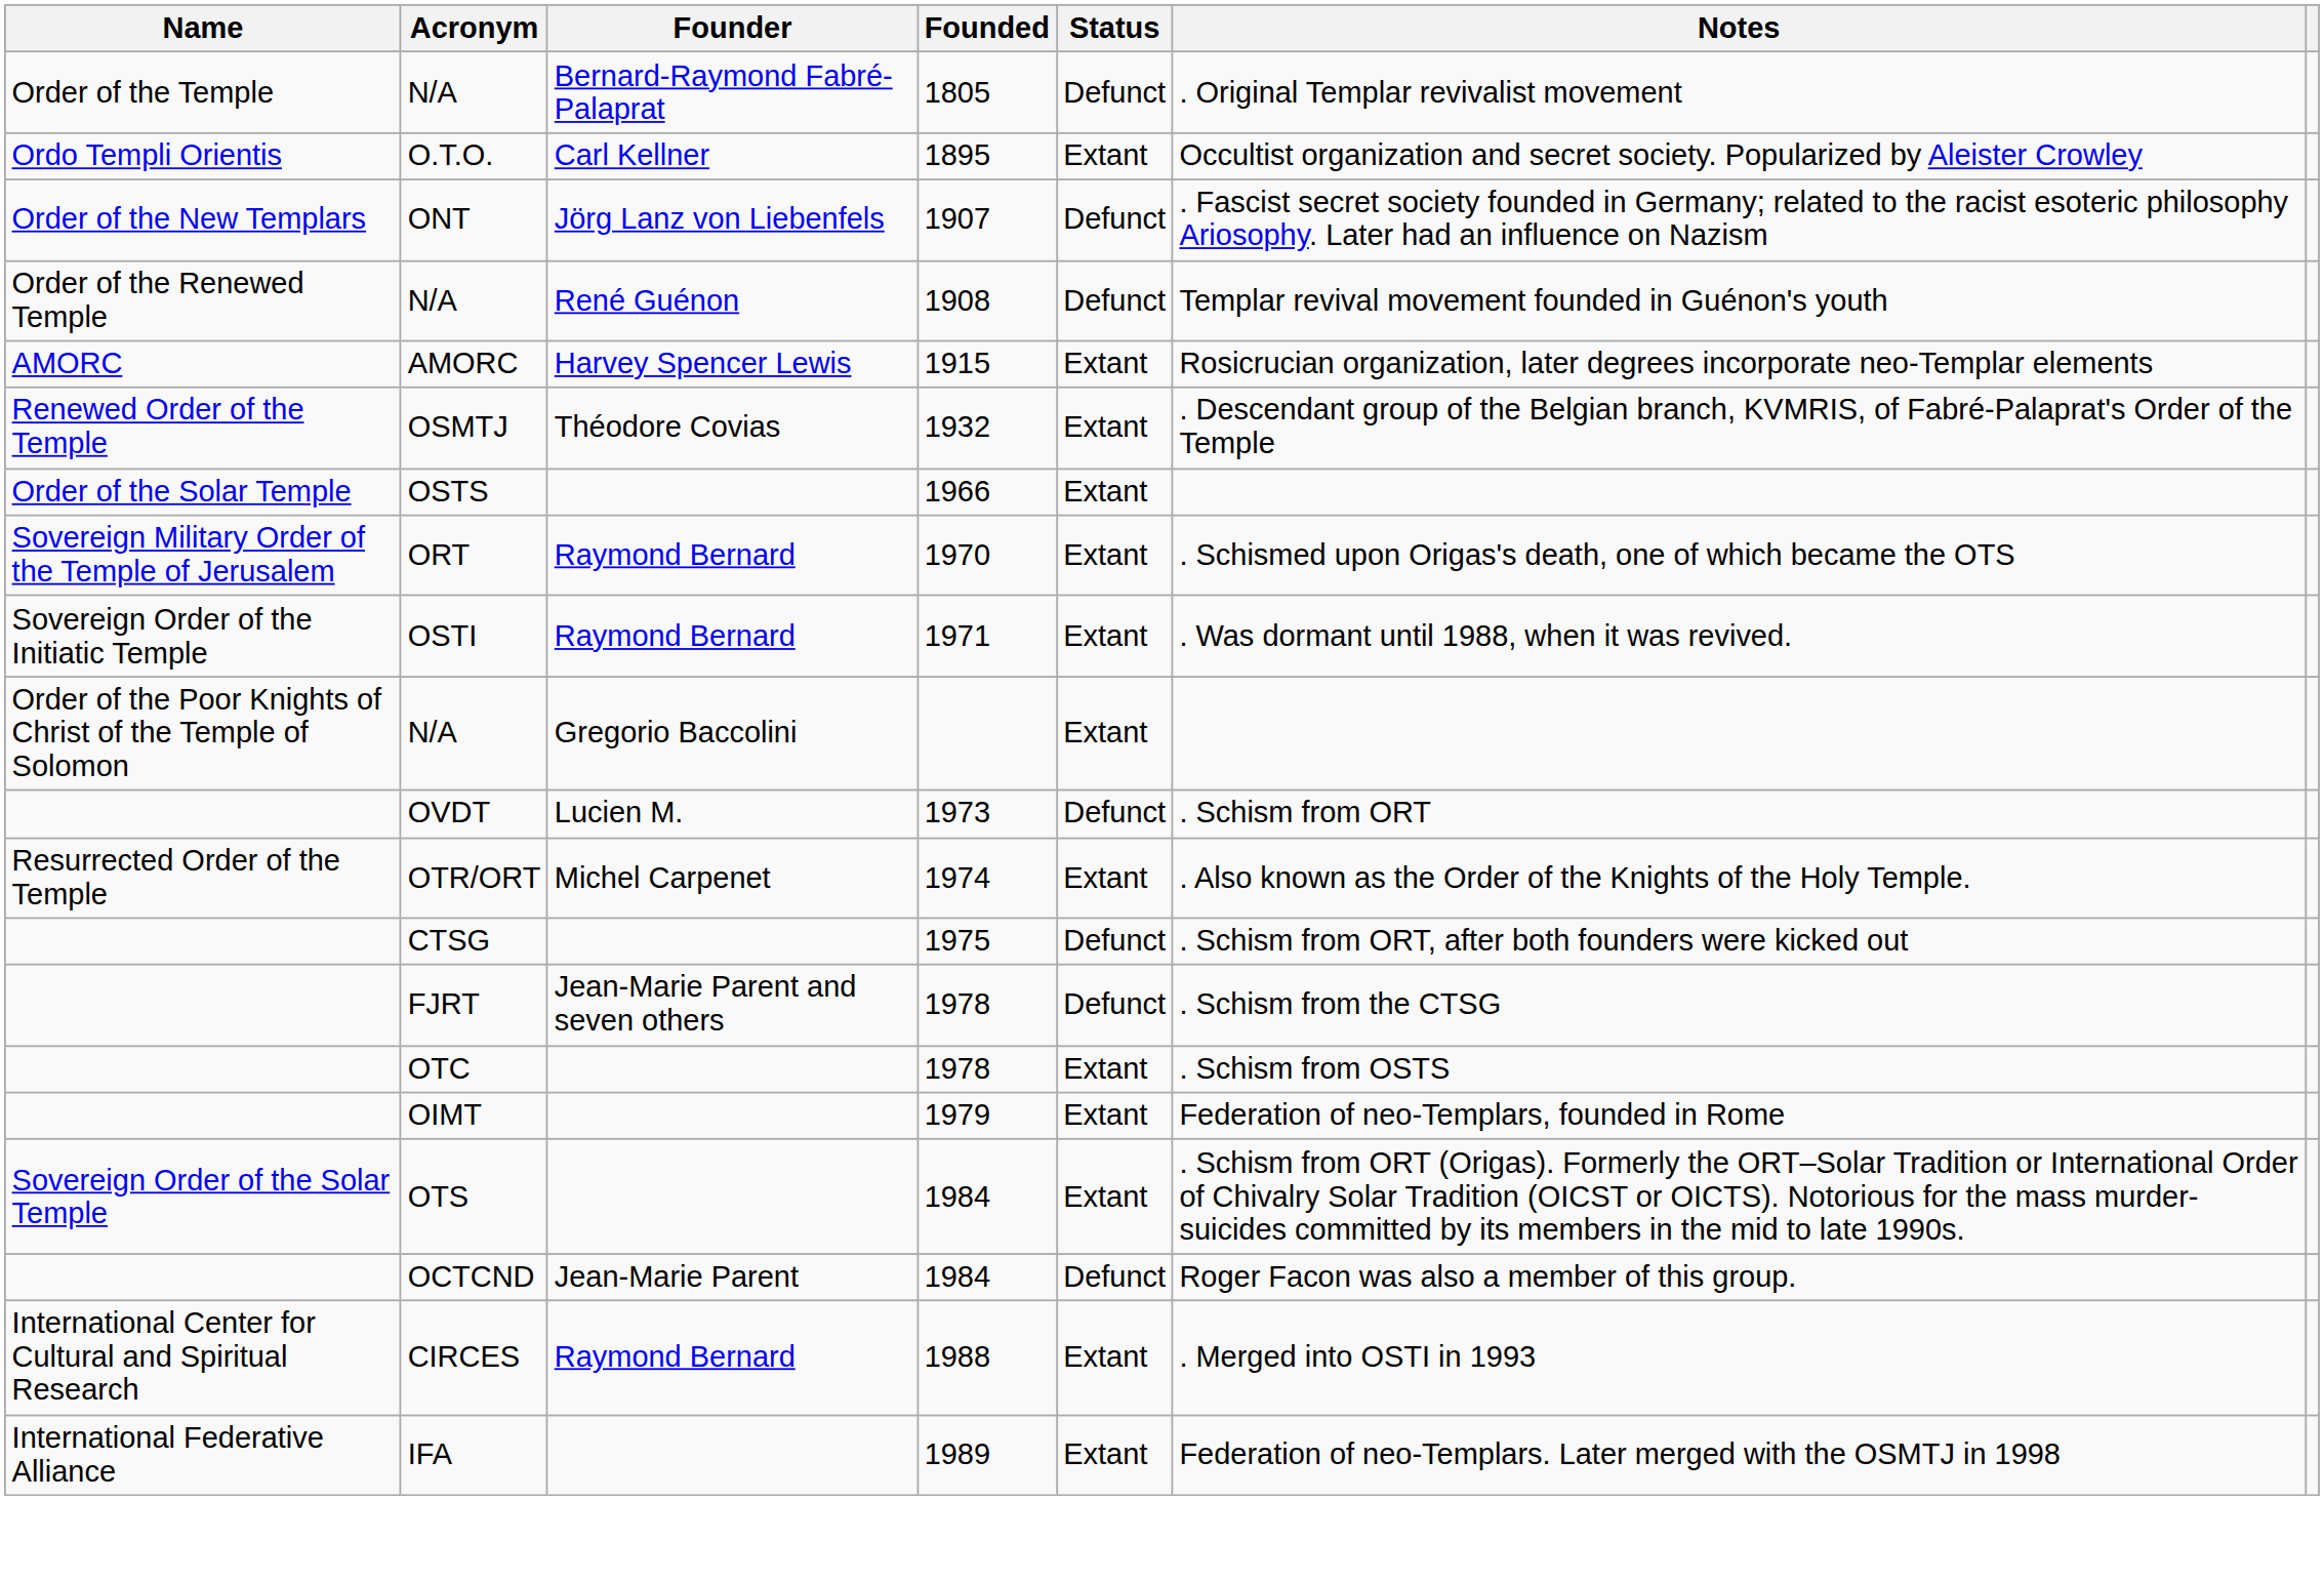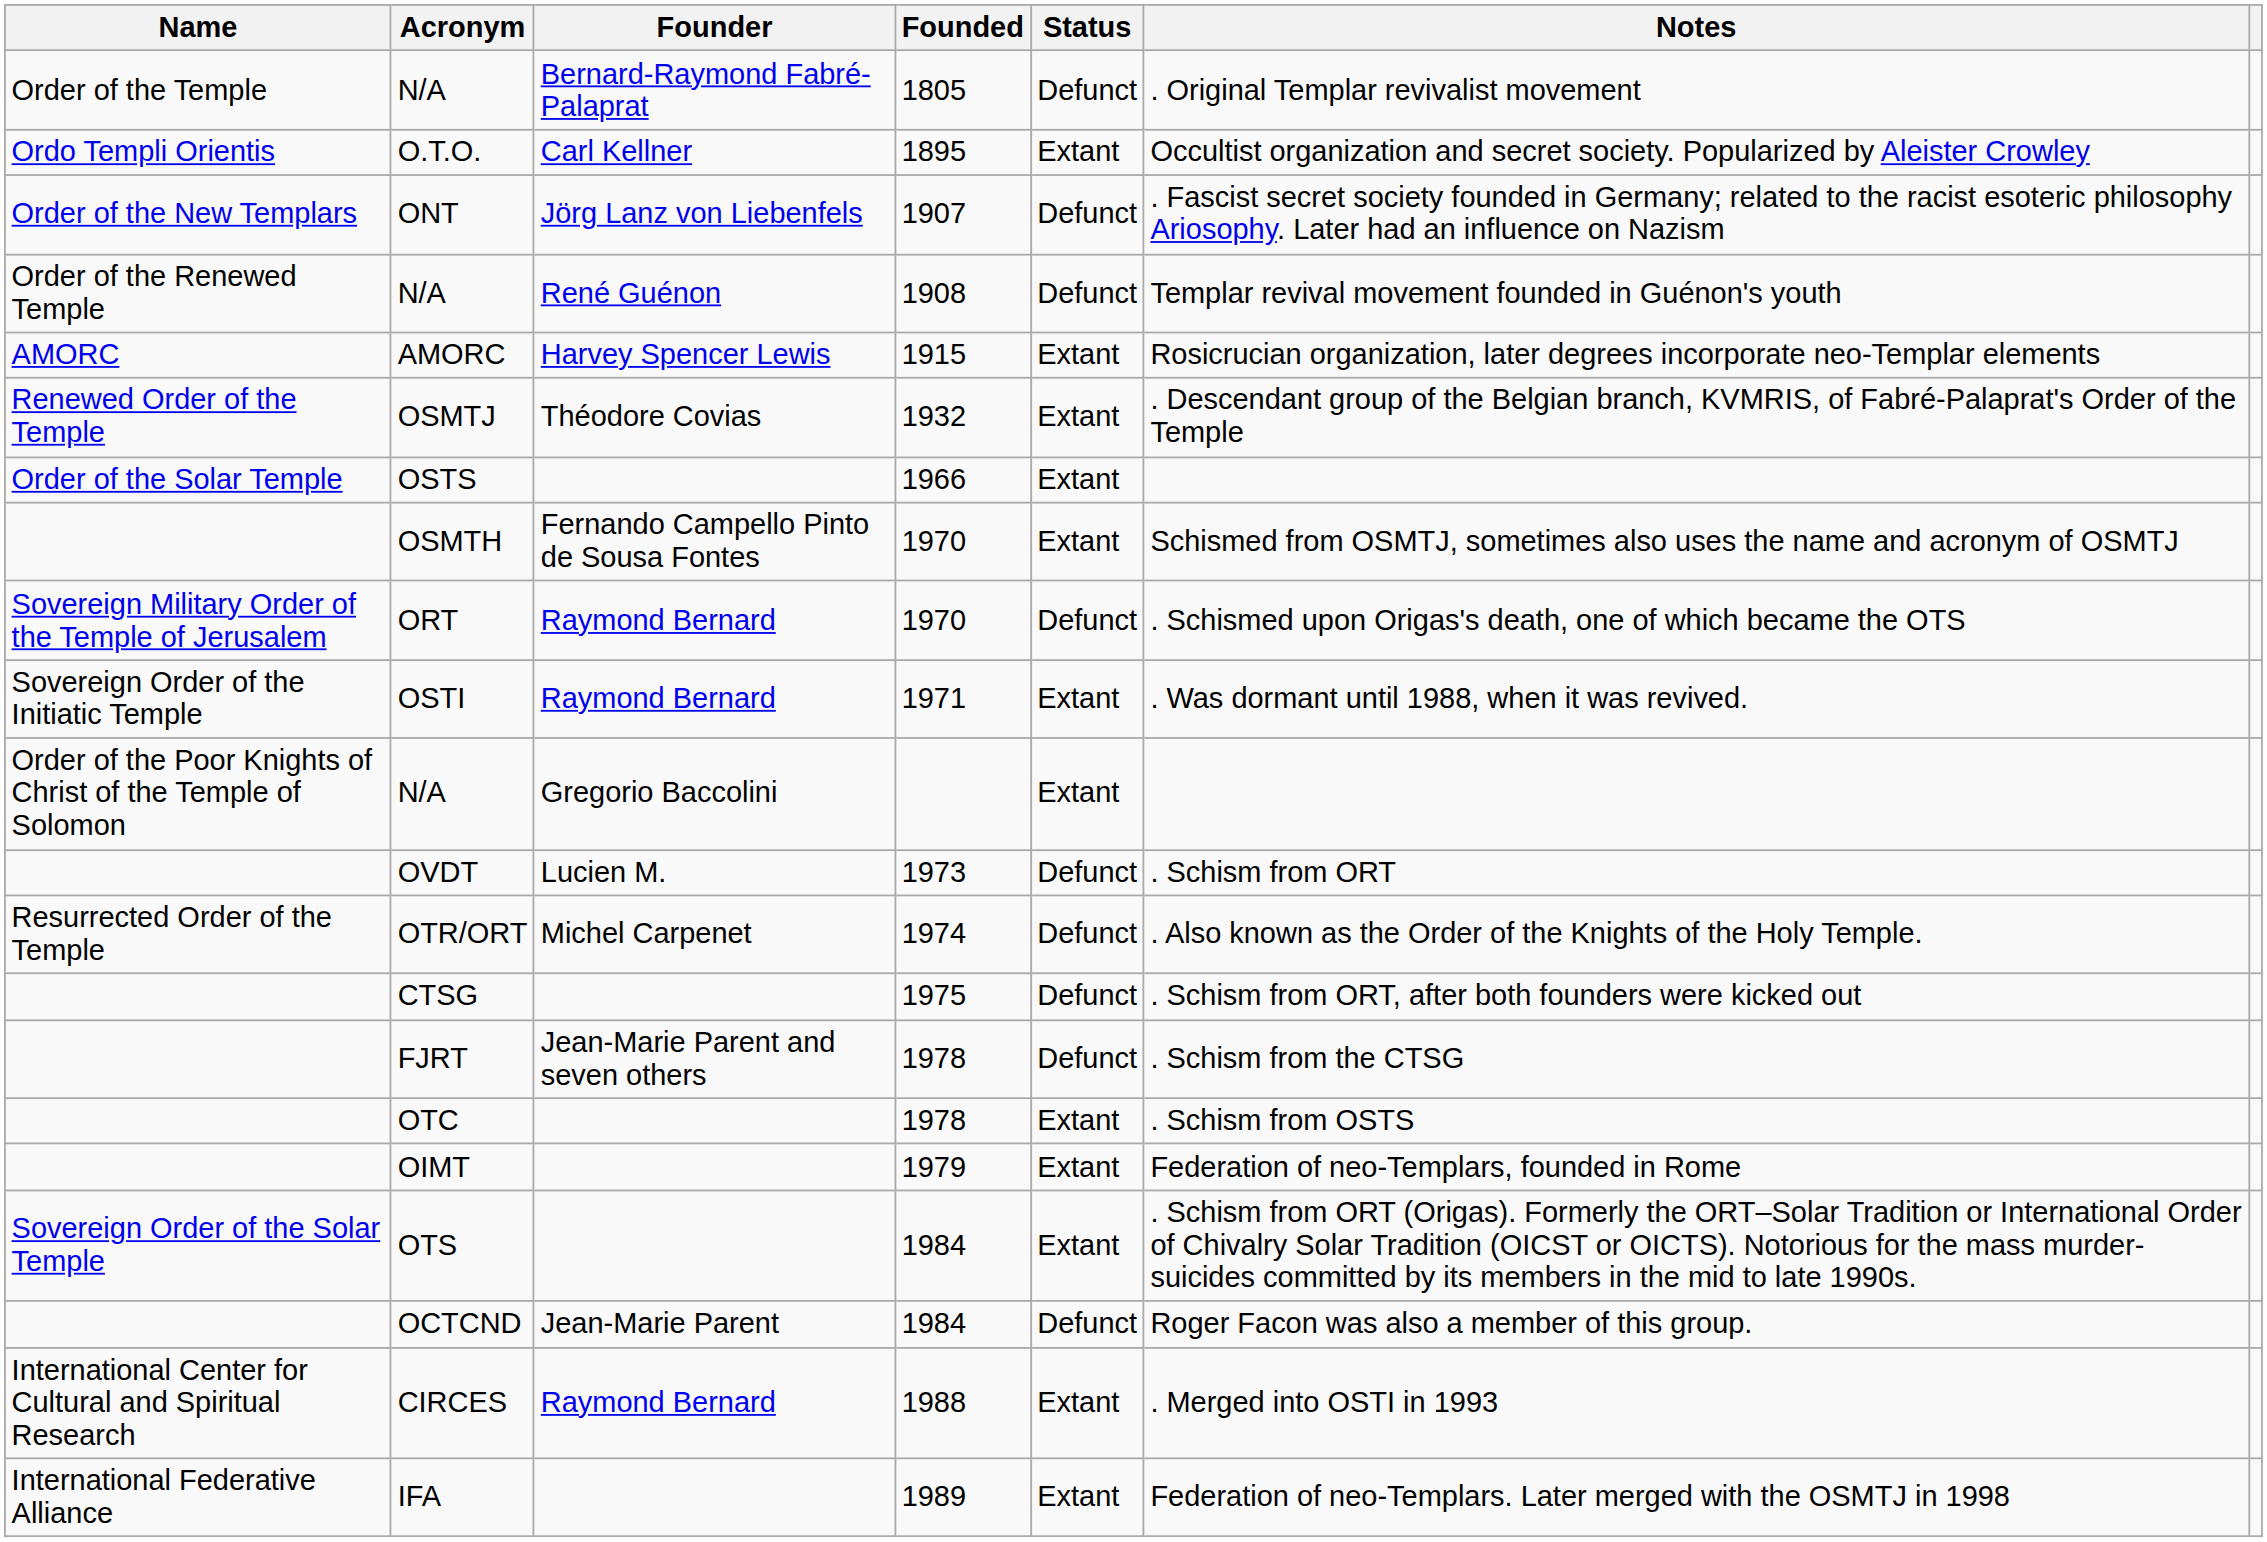+ row: OSMTH | Fernando Campello Pinto de Sousa Fontes | 1970 | Extant | Schismed from OSMTJ, sometimes also uses the name and acronym of OSMTJ
ORT | Status: Extant -> Defunct
OTR/ORT | Status: Extant -> Defunct
